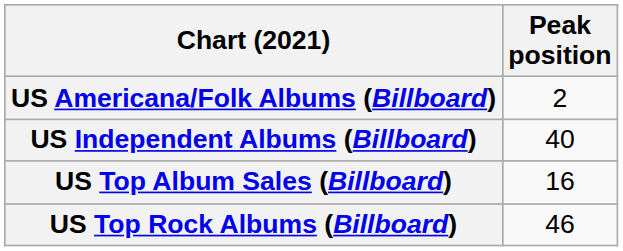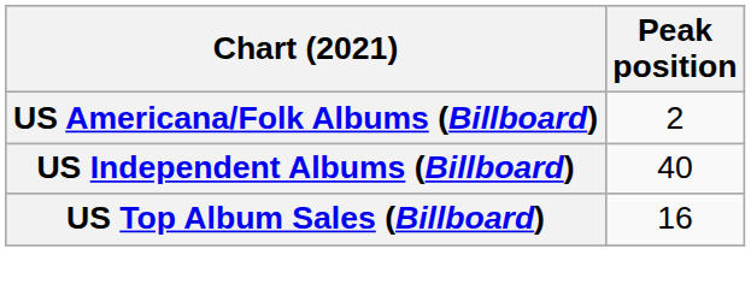- row: US Top Rock Albums (Billboard) | 46
